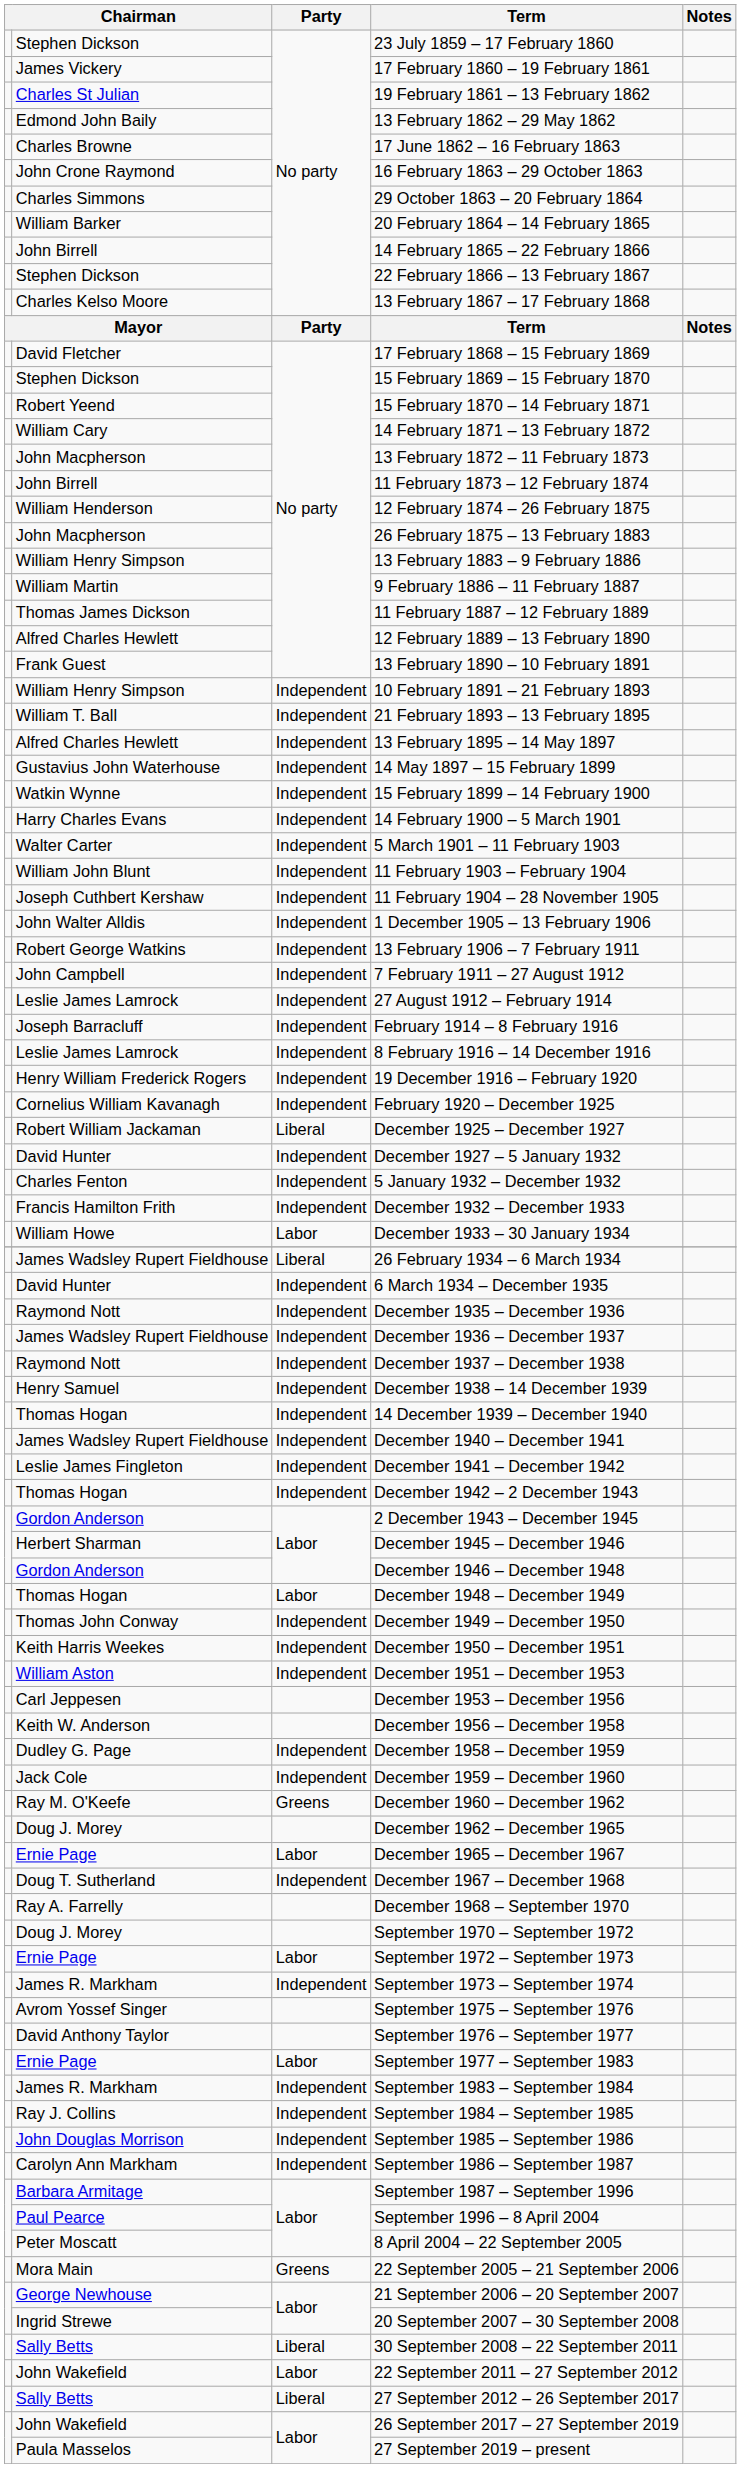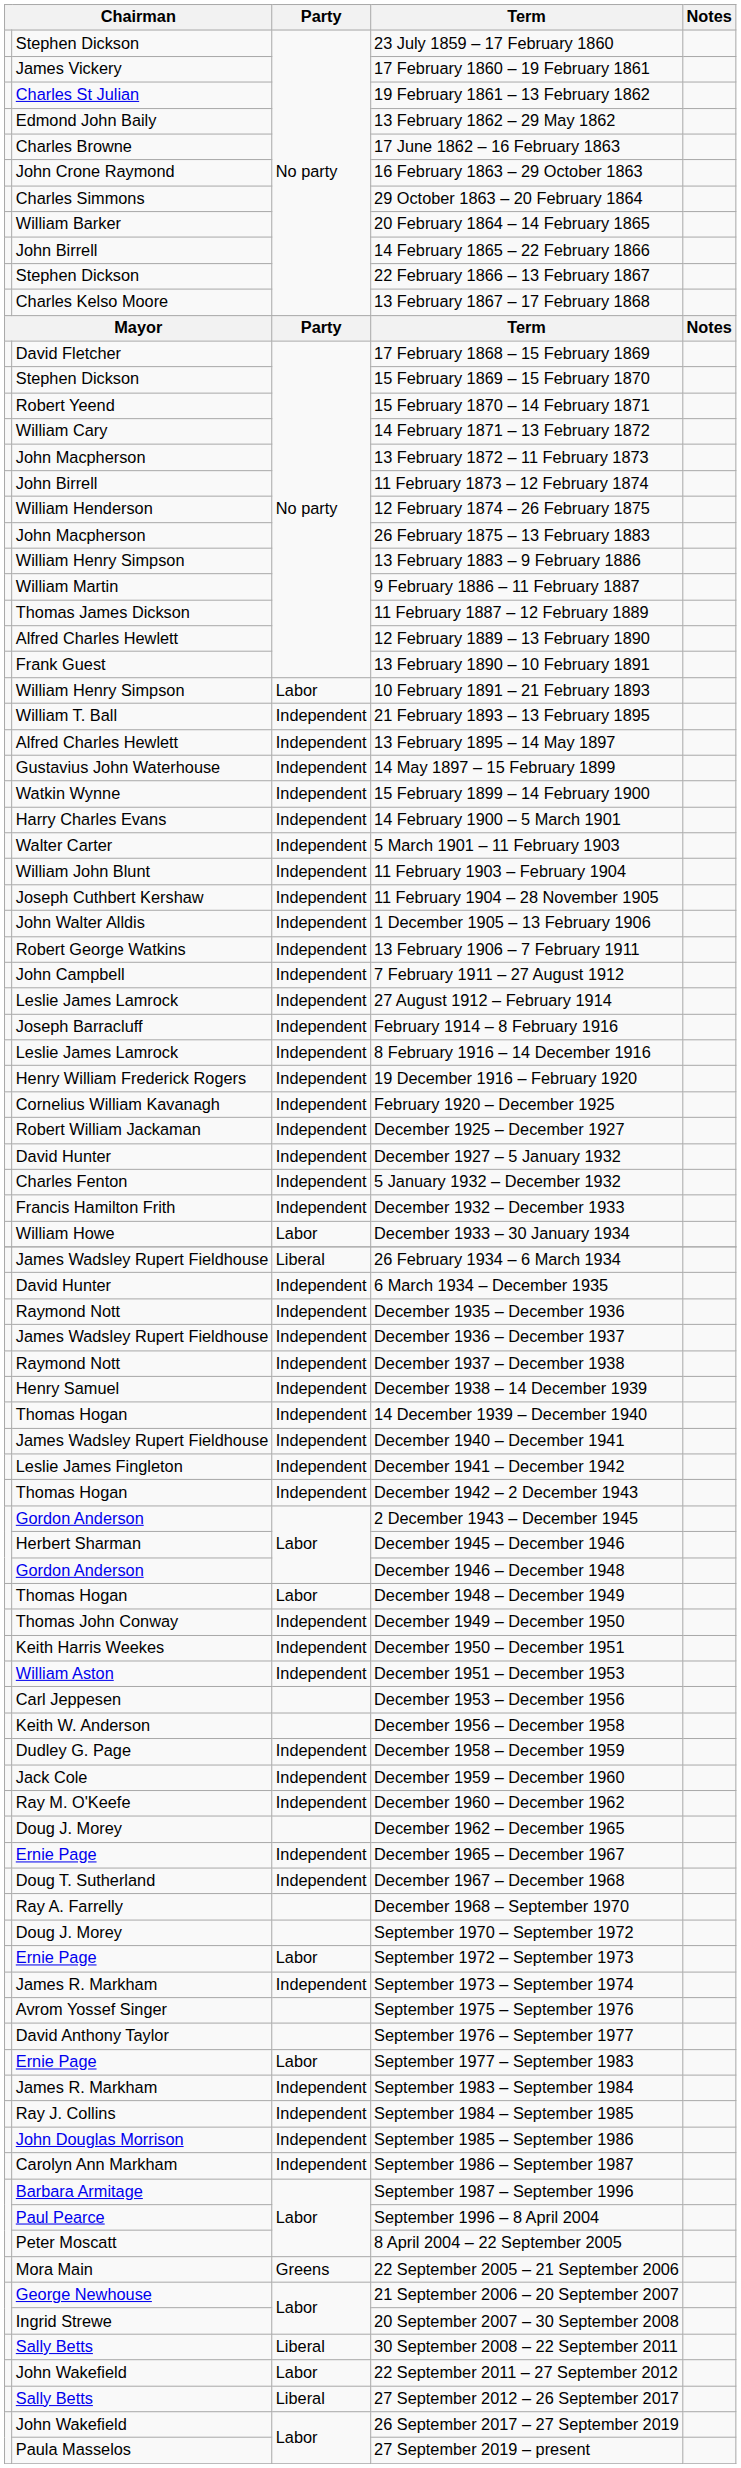10 February 1891 – 21 February 1893 | Party: Independent -> Labor
December 1925 – December 1927 | Party: Liberal -> Independent
December 1960 – December 1962 | Party: Greens -> Independent
December 1965 – December 1967 | Party: Labor -> Independent
